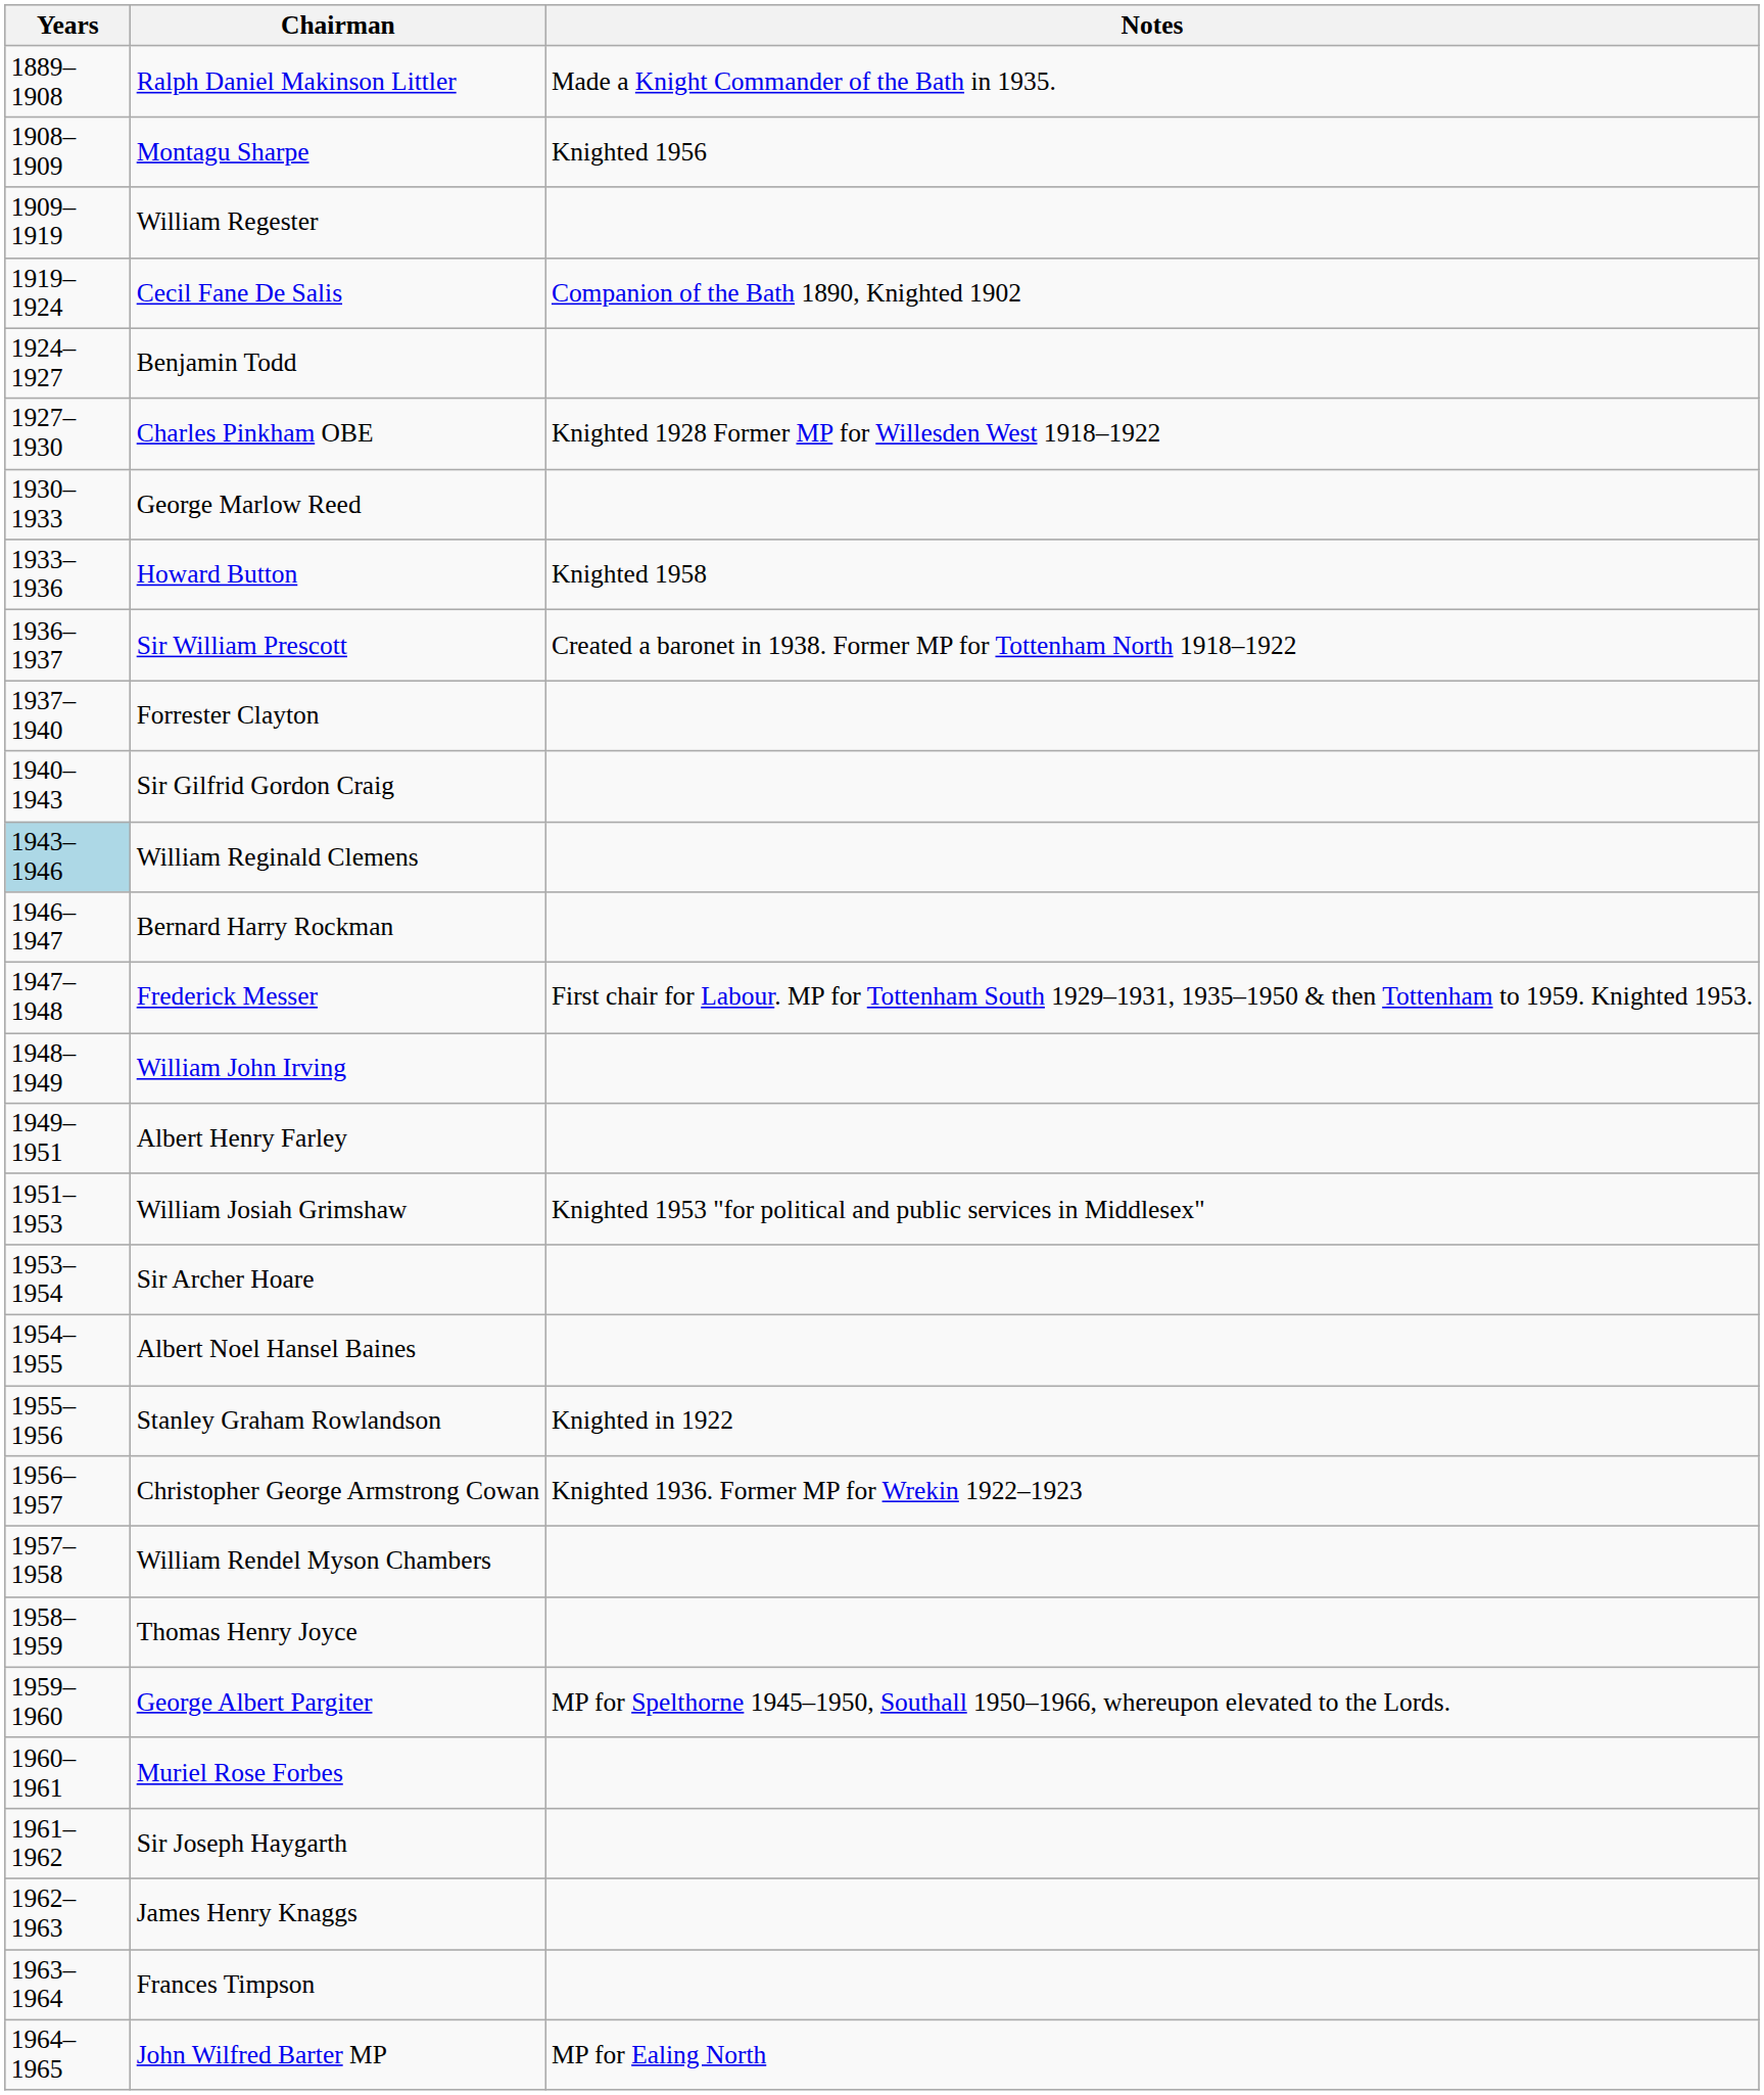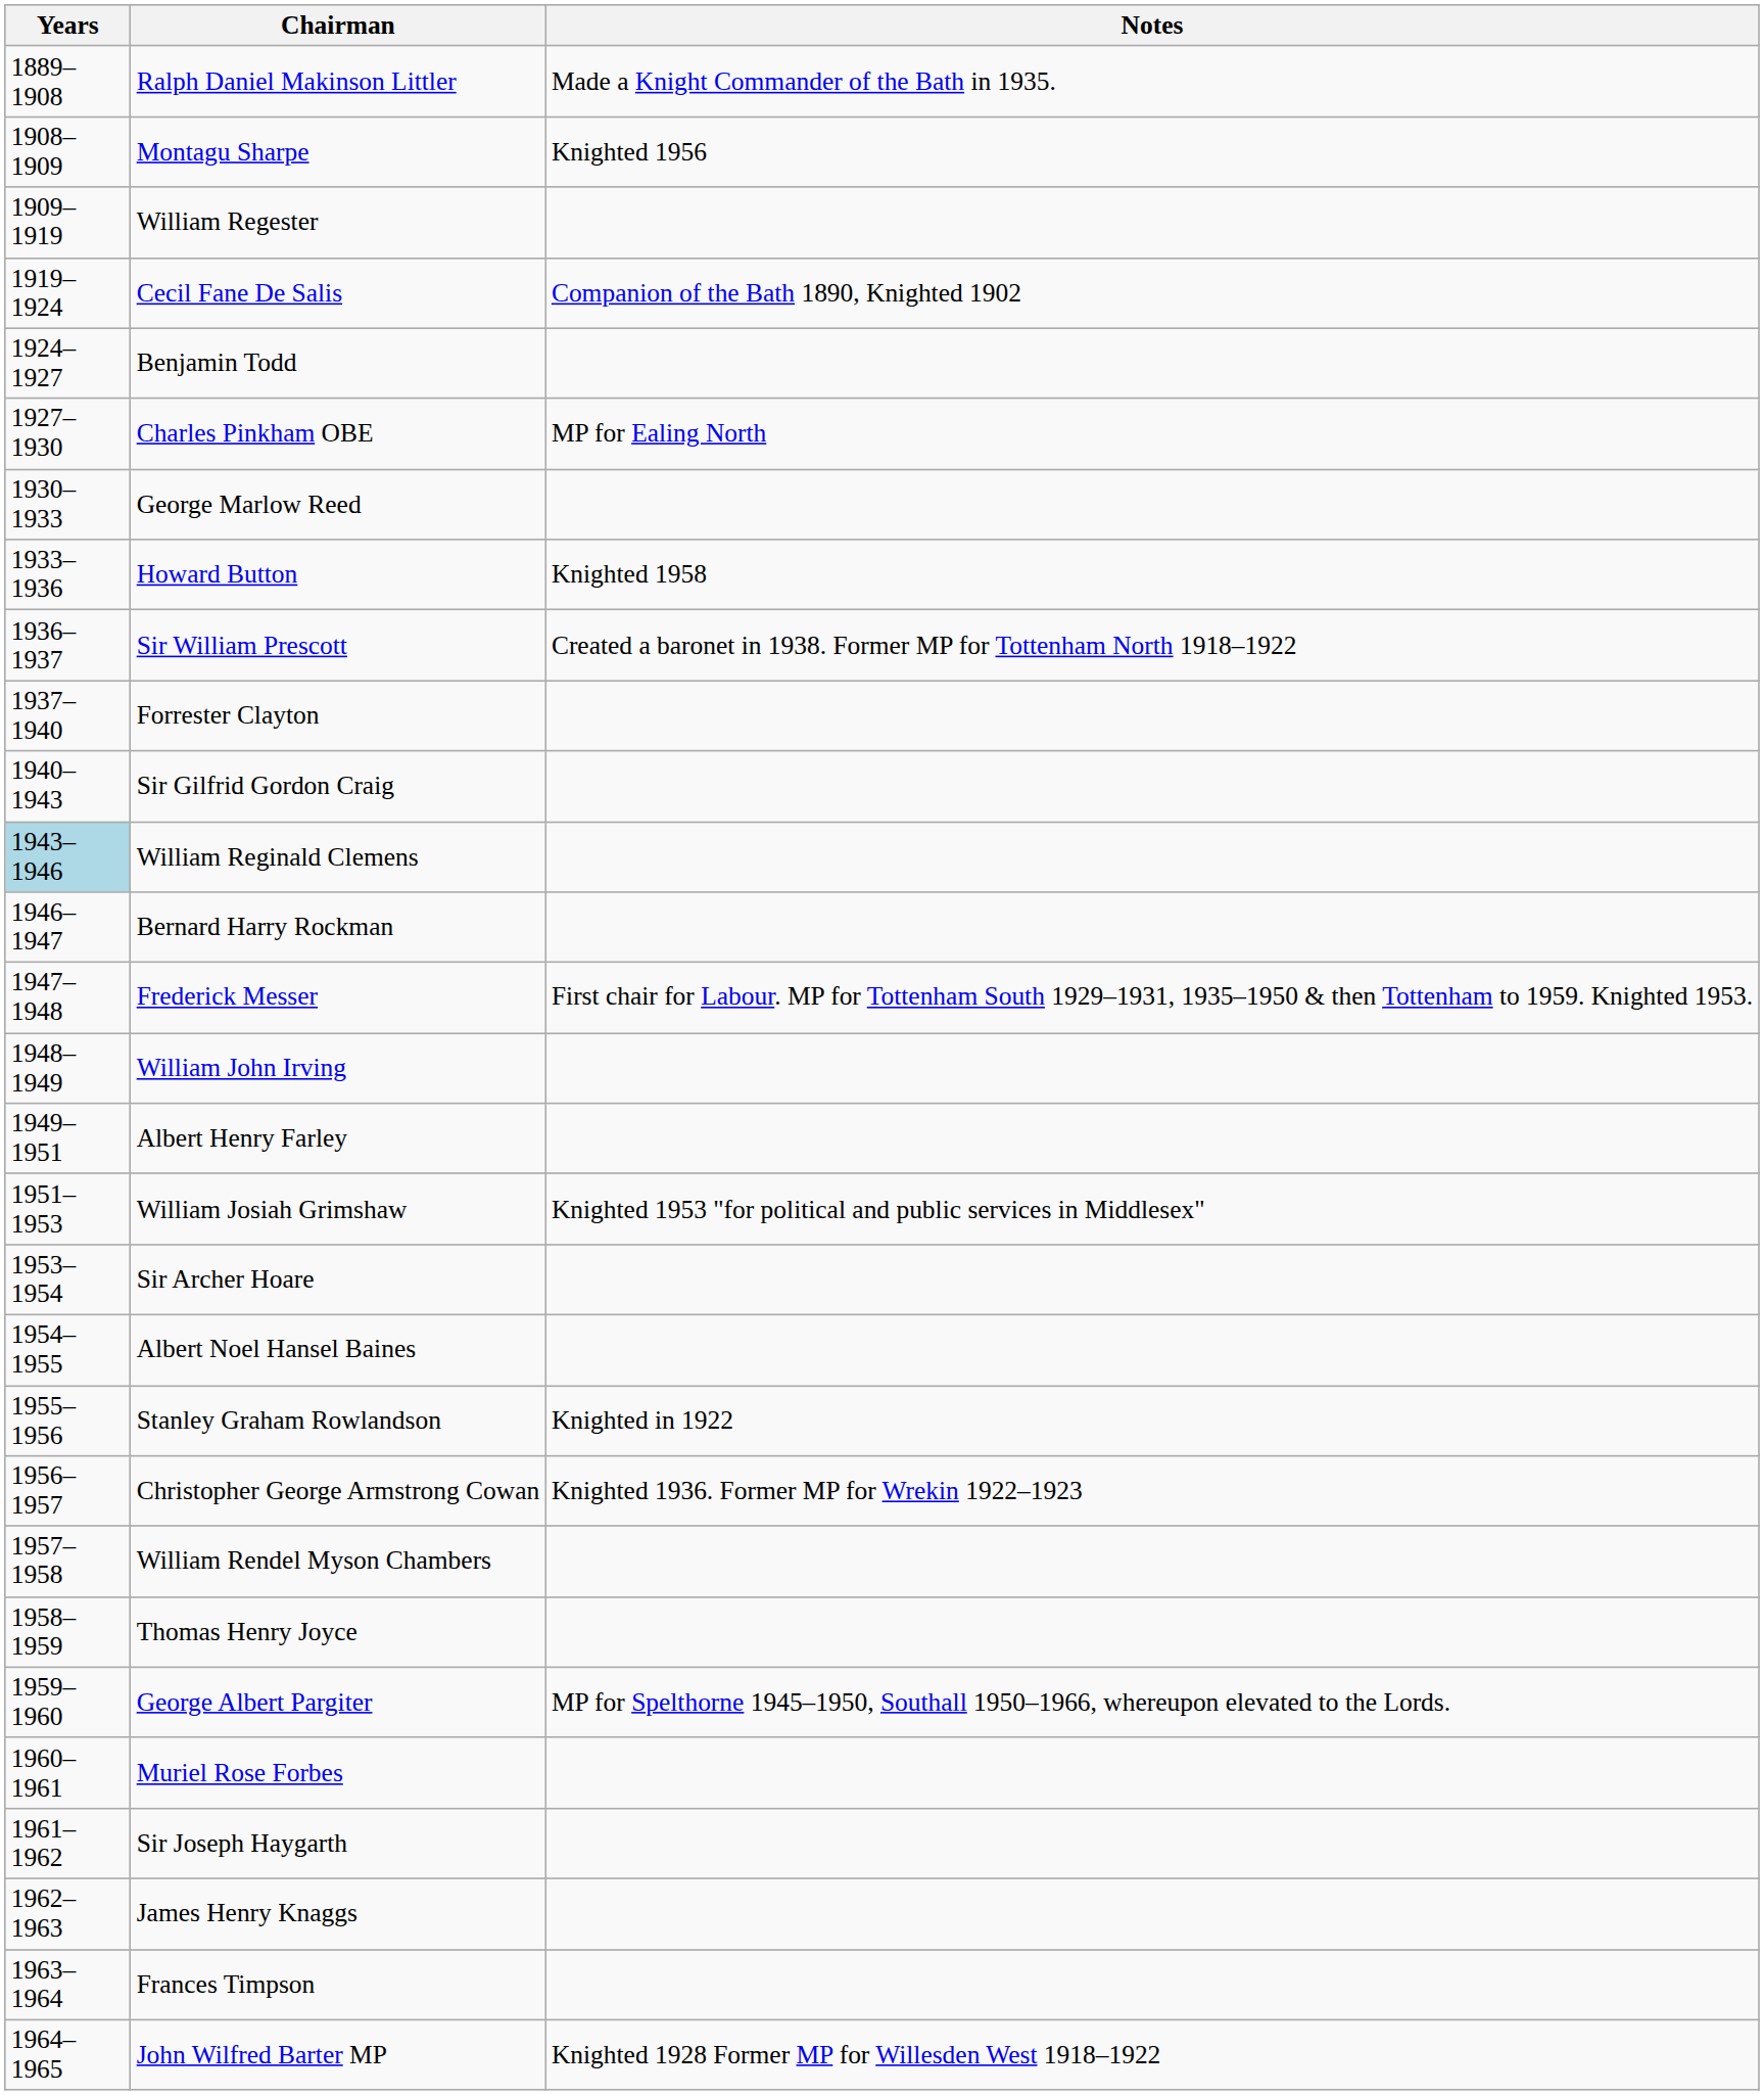Charles Pinkham OBE | Notes: Knighted 1928 Former MP for Willesden West 1918–1922 -> MP for Ealing North
John Wilfred Barter MP | Notes: MP for Ealing North -> Knighted 1928 Former MP for Willesden West 1918–1922
